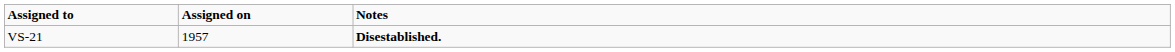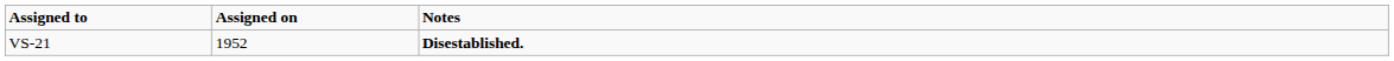VS-21 | Assigned on: 1957 -> 1952
